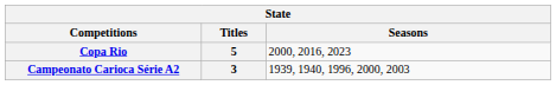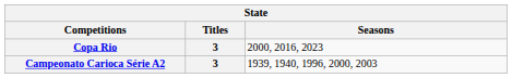Copa Rio | Titles: 5 -> 3
